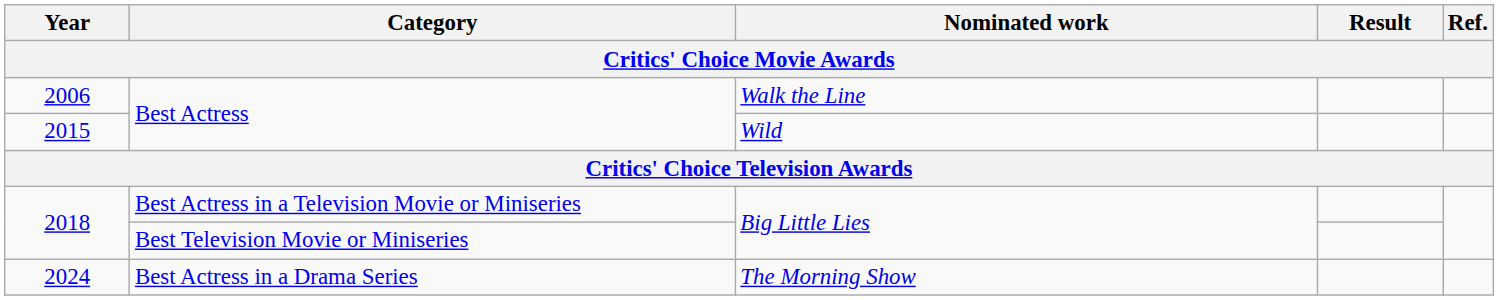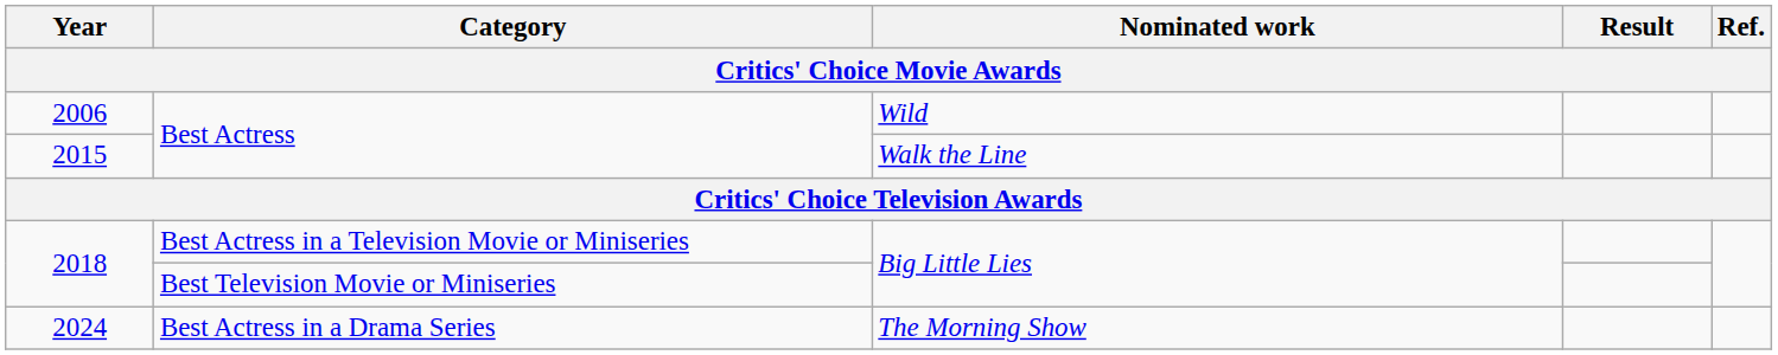2006 | Nominated work: Walk the Line -> Wild
2015 | Nominated work: Wild -> Walk the Line
